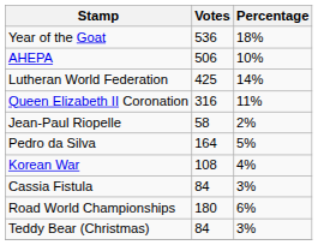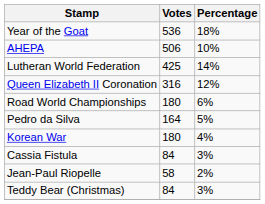Queen Elizabeth II Coronation | Percentage: 11% -> 12%
rows swapped: Road World Championships <-> Jean-Paul Riopelle
Korean War | Votes: 108 -> 180
